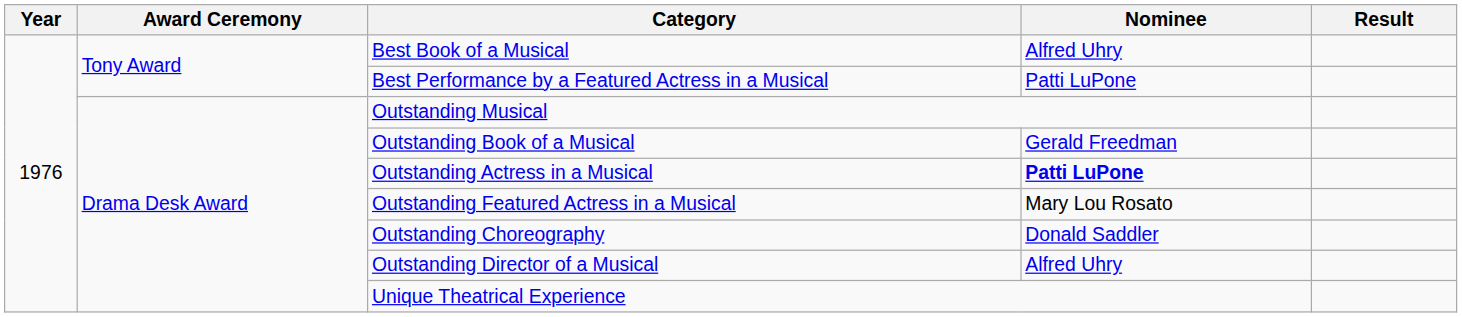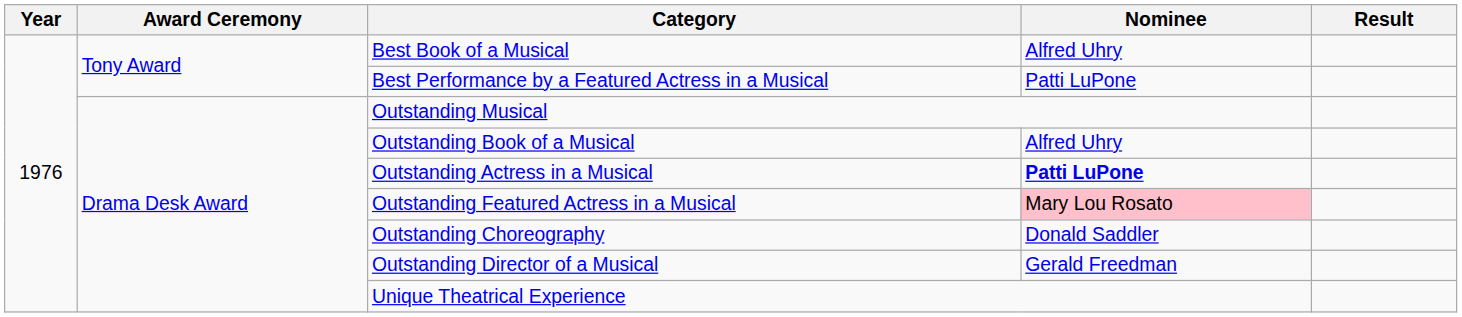Outstanding Book of a Musical | Nominee: Gerald Freedman -> Alfred Uhry
Outstanding Featured Actress in a Musical | Nominee: no background -> pink background
Outstanding Director of a Musical | Nominee: Alfred Uhry -> Gerald Freedman
